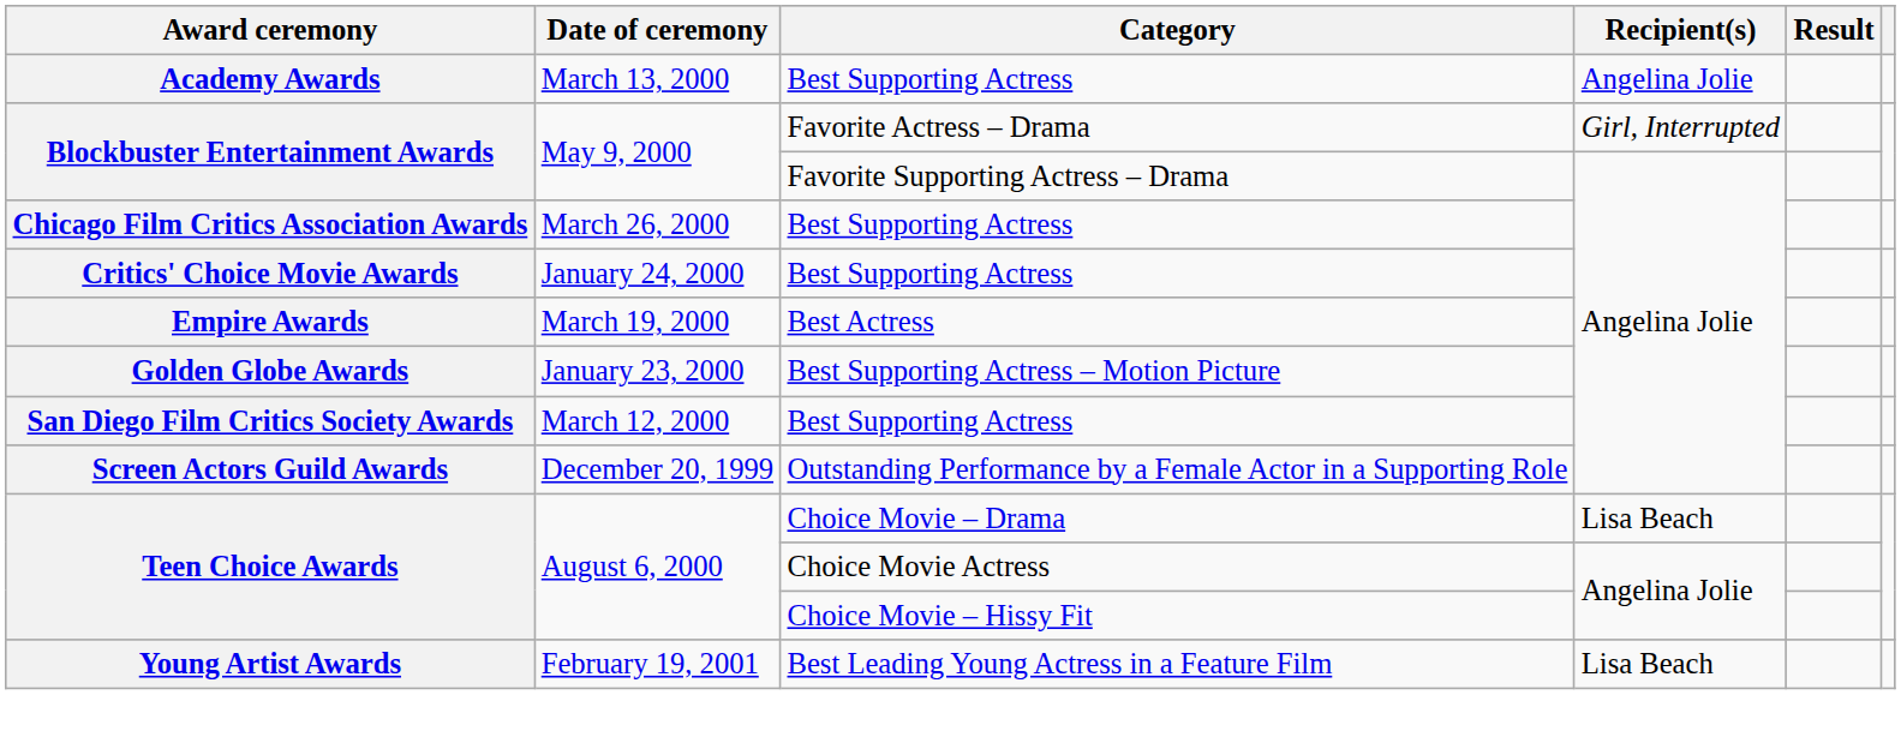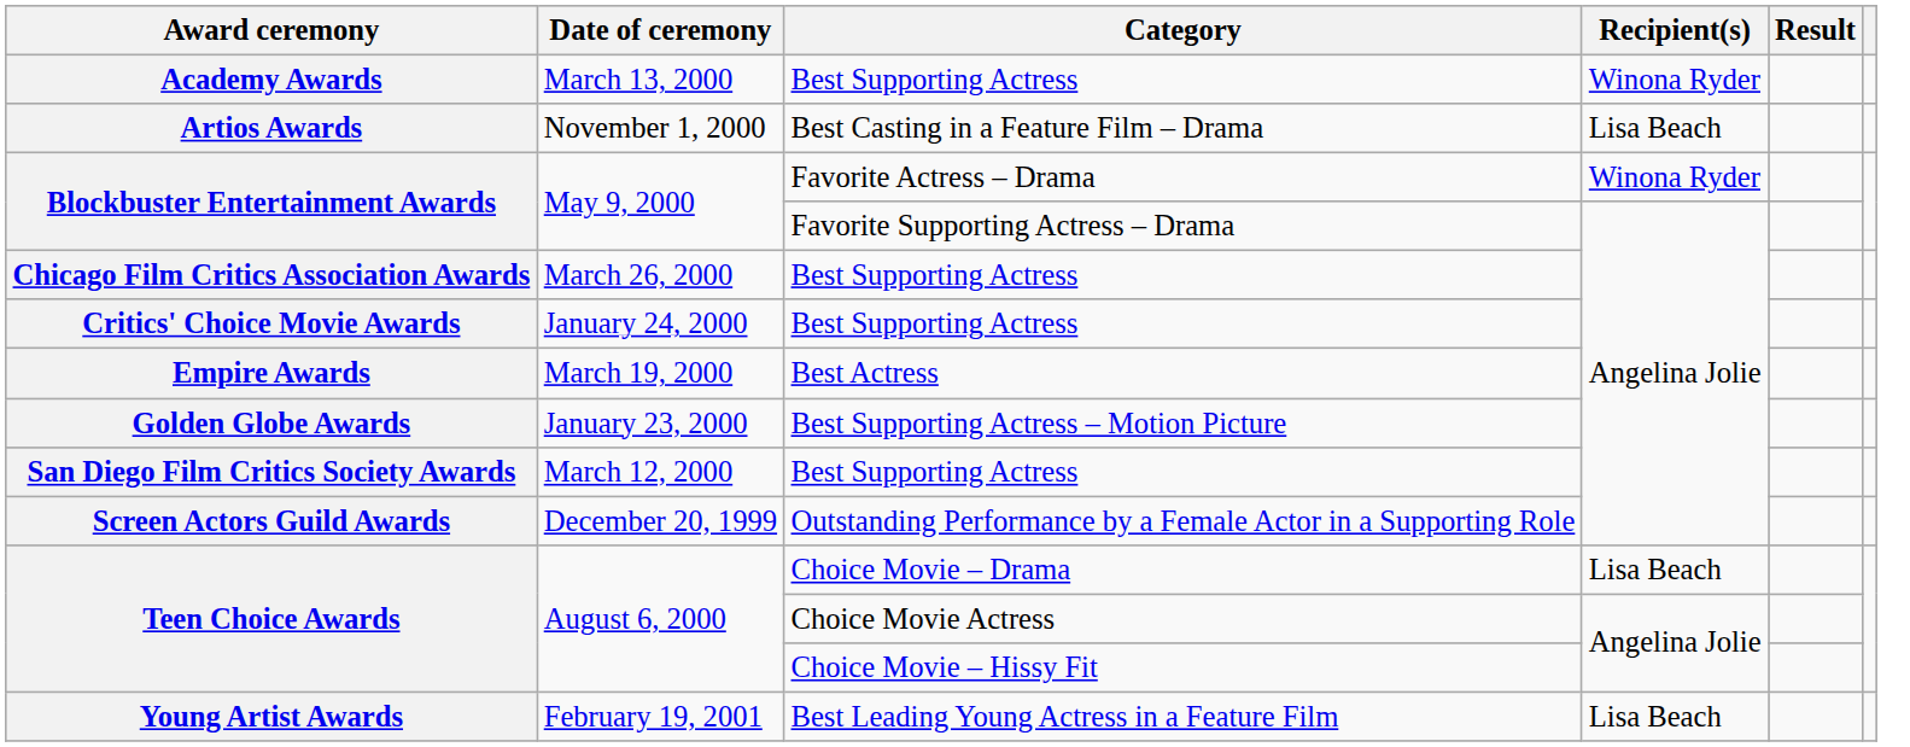Academy Awards | Recipient(s): Angelina Jolie -> Winona Ryder
+ row: Artios Awards | November 1, 2000 | Best Casting in a Feature Film – Drama | Lisa Beach
Blockbuster Entertainment Awards / Favorite Actress – Drama | Recipient(s): Girl, Interrupted -> Winona Ryder
